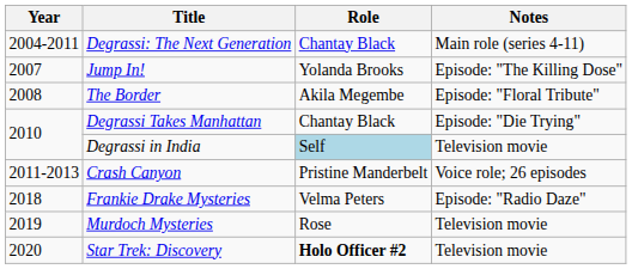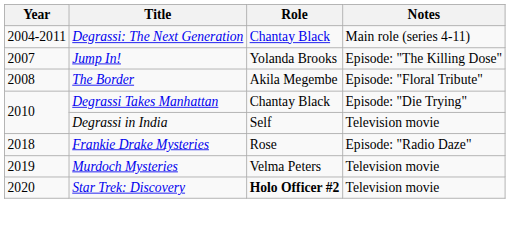Degrassi in India | Role: lightblue background -> no background
- row: 2011-2013 | Crash Canyon | Pristine Manderbelt | Voice role; 26 episodes
Frankie Drake Mysteries | Role: Velma Peters -> Rose
Murdoch Mysteries | Role: Rose -> Velma Peters
